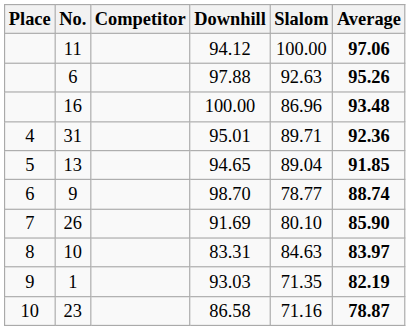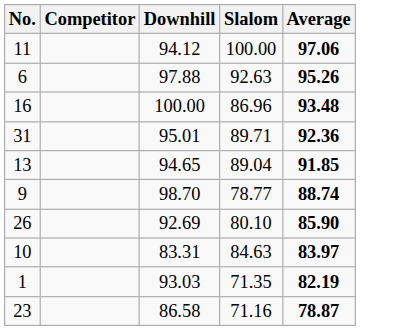- column: Place | 4 | 5 | 6 | 7 | 8 | 9 | 10
26 | Downhill: 91.69 -> 92.69
